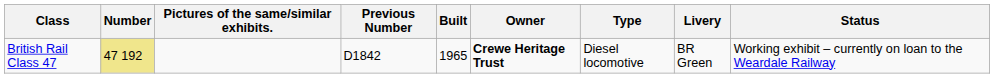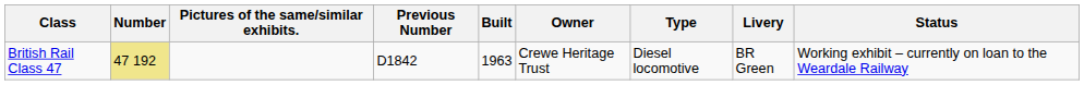British Rail Class 47 | Built: 1965 -> 1963
British Rail Class 47 | Owner: bold -> normal
